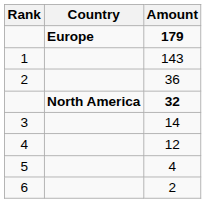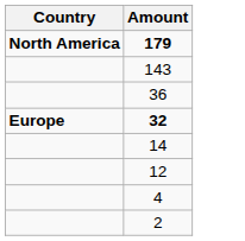- column: Rank | 1 | 2 | 3 | 4 | 5 | 6
179 | Country: Europe -> North America
32 | Country: North America -> Europe
